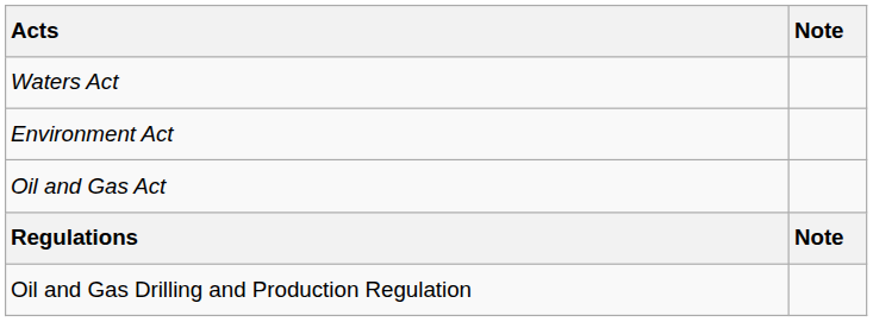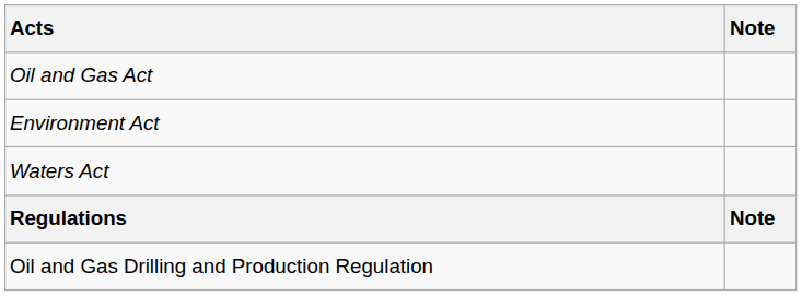rows swapped: Oil and Gas Act <-> Waters Act
